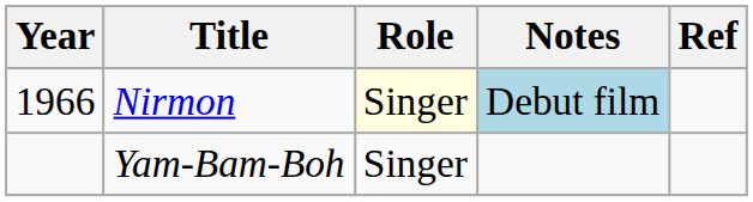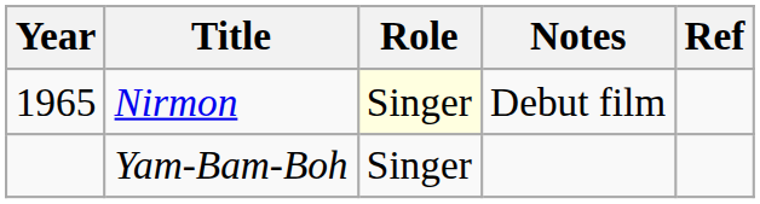Nirmon | Year: 1966 -> 1965
Nirmon | Notes: lightblue background -> no background
